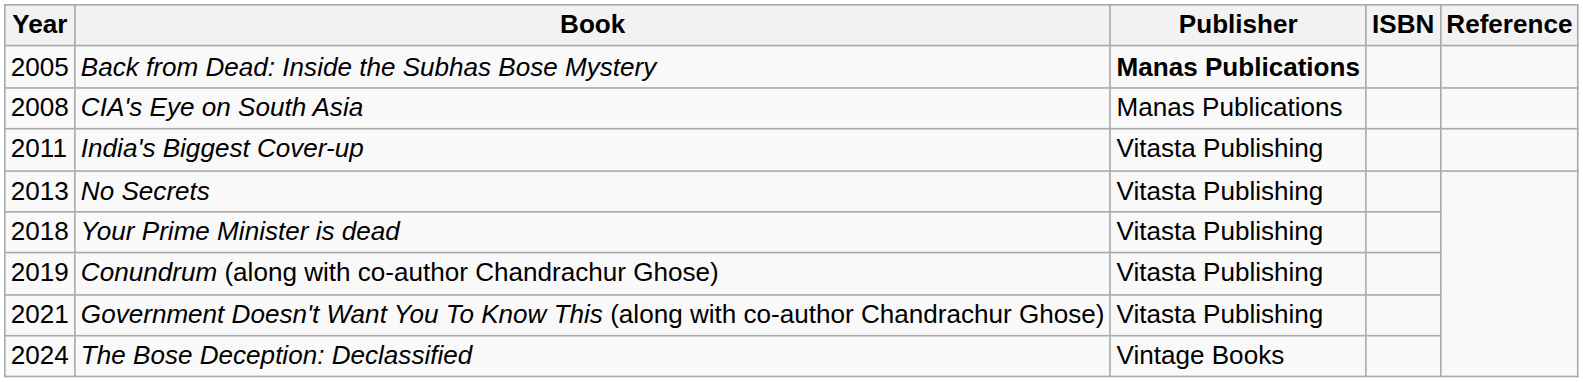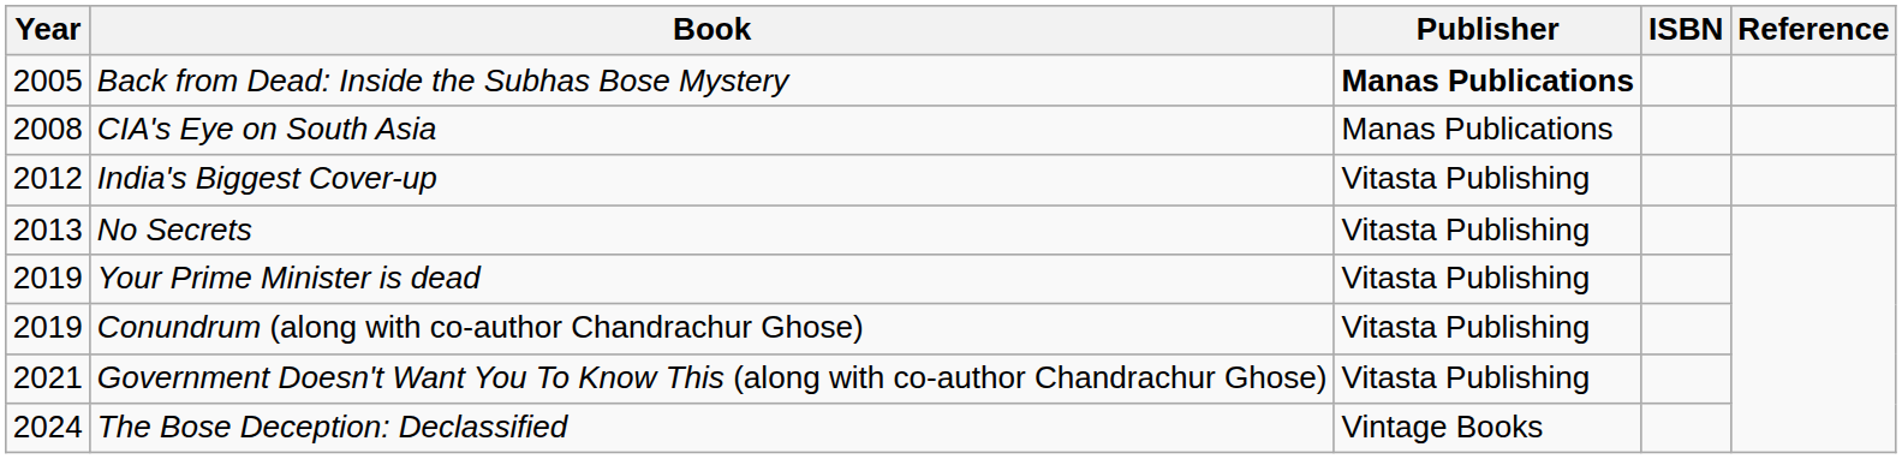India's Biggest Cover-up | Year: 2011 -> 2012
Your Prime Minister is dead | Year: 2018 -> 2019
